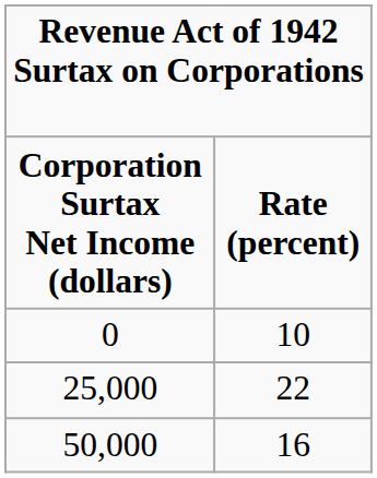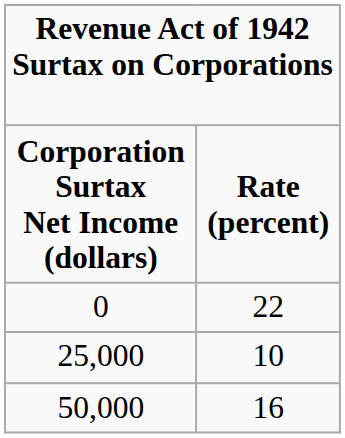0 | column 2: 10 -> 22
25,000 | column 2: 22 -> 10
